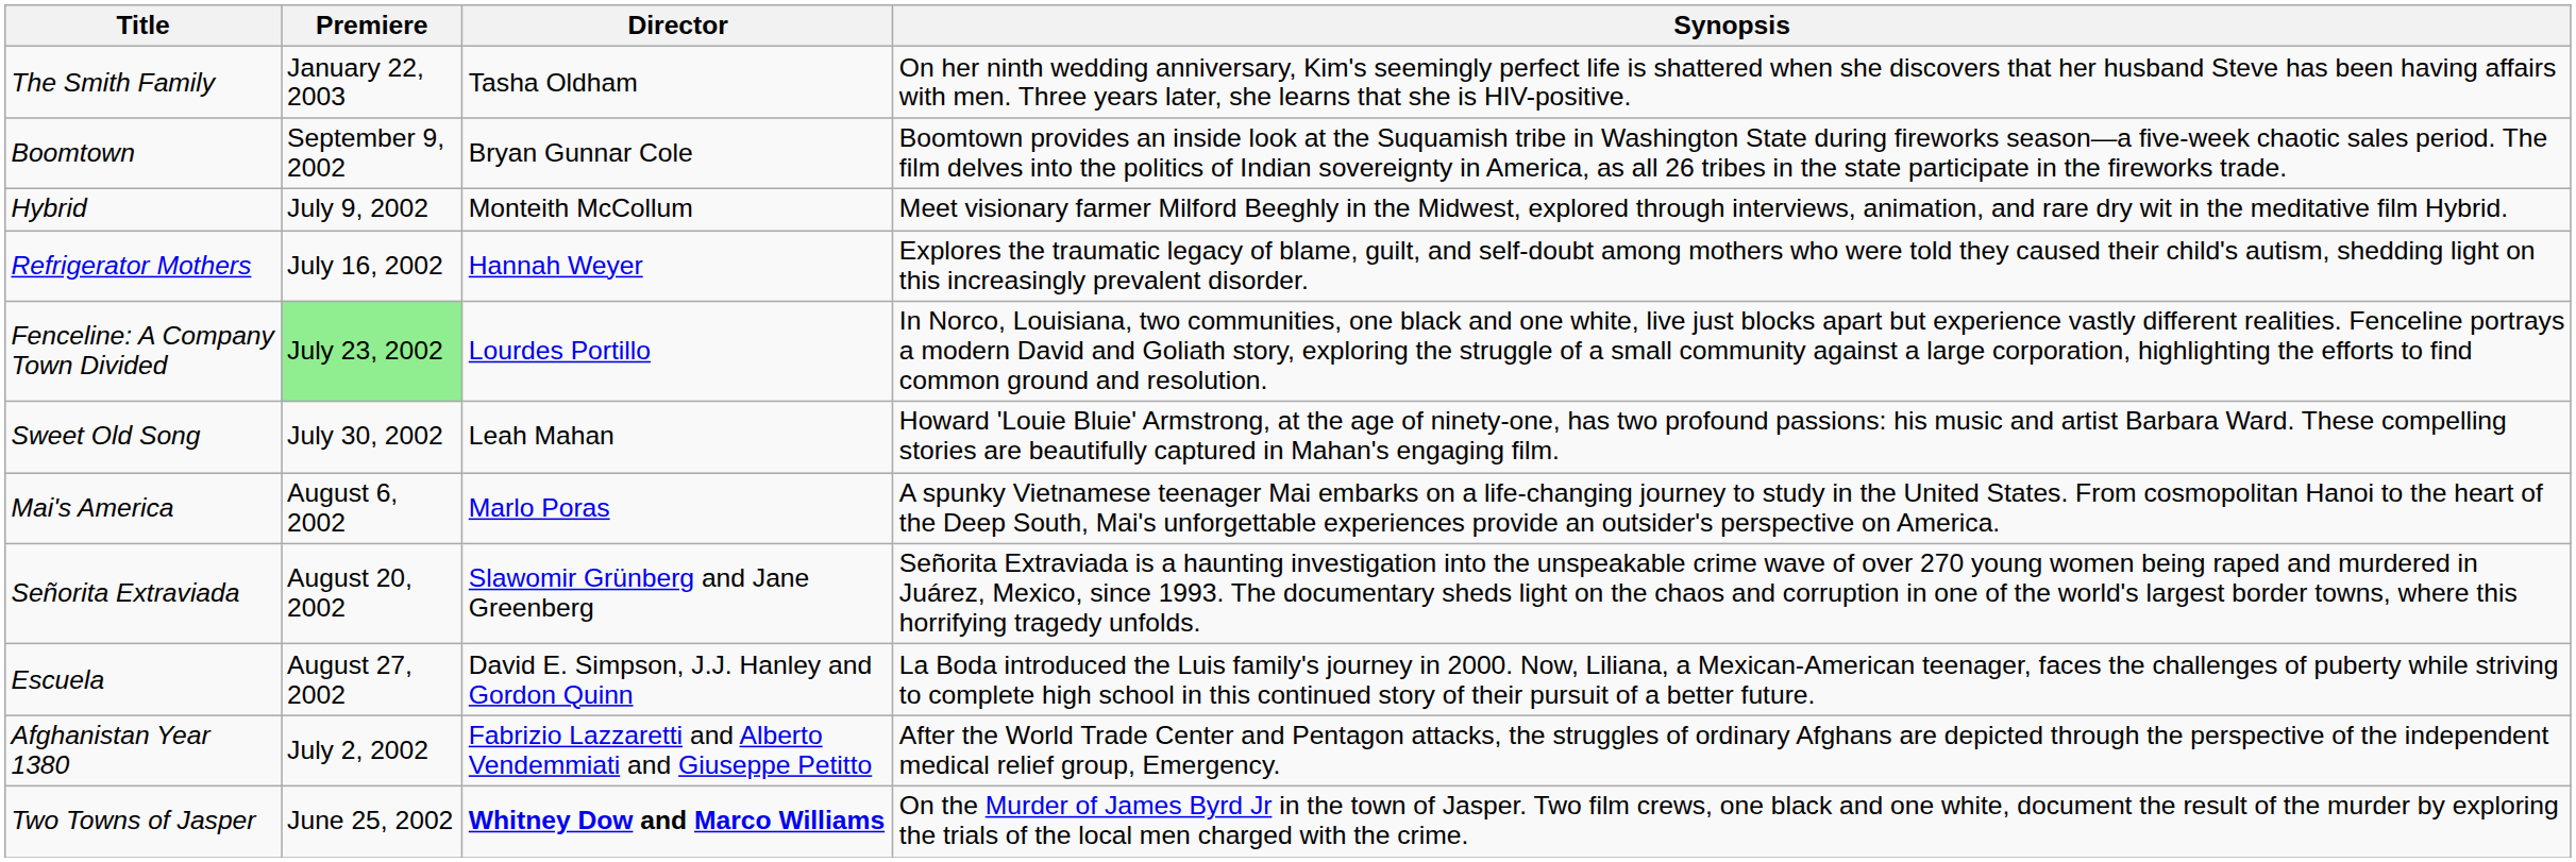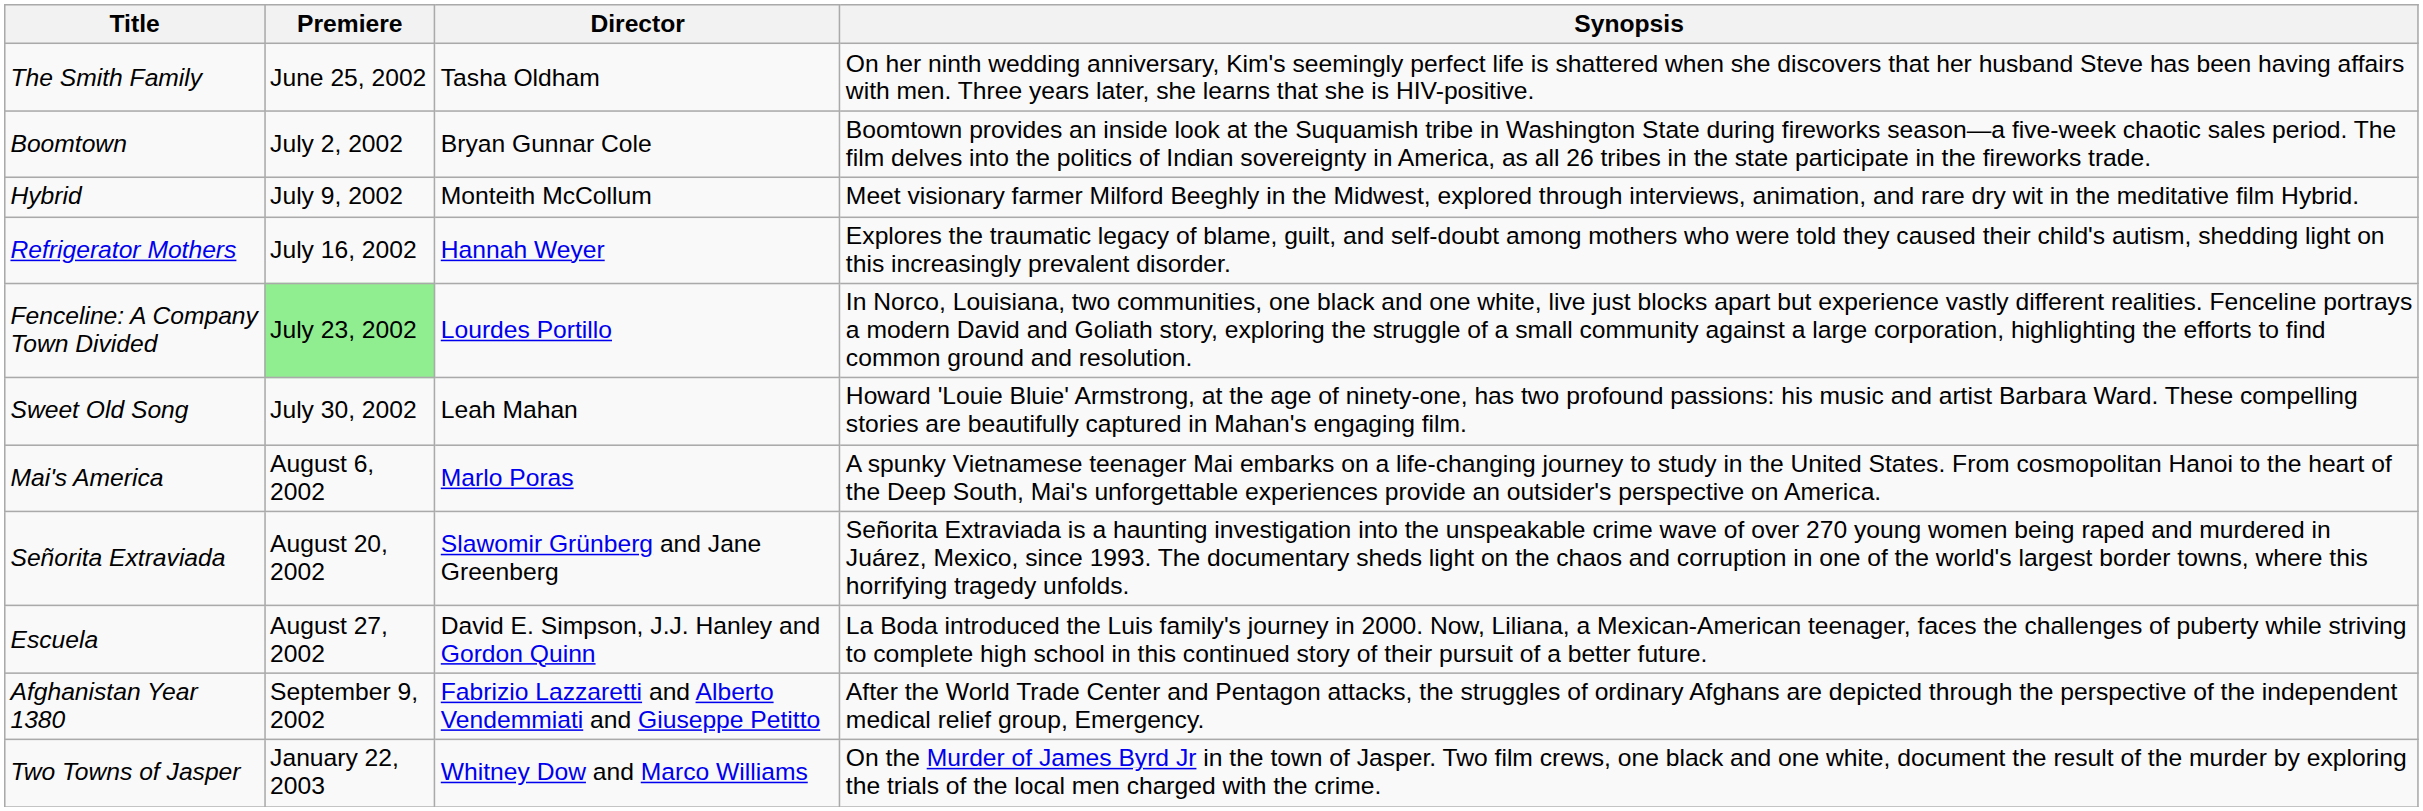The Smith Family | Premiere: January 22, 2003 -> June 25, 2002
Boomtown | Premiere: September 9, 2002 -> July 2, 2002
Afghanistan Year 1380 | Premiere: July 2, 2002 -> September 9, 2002
Two Towns of Jasper | Premiere: June 25, 2002 -> January 22, 2003
Two Towns of Jasper | Director: bold -> normal
